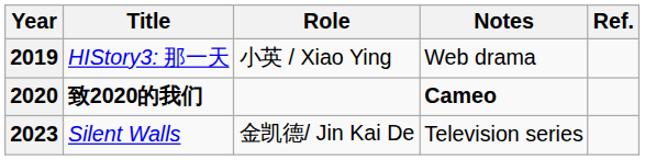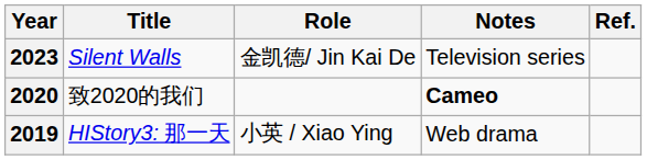rows swapped: 2019 <-> 2023
2020 | Title: bold -> normal
